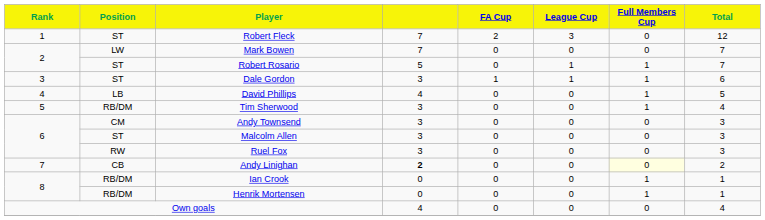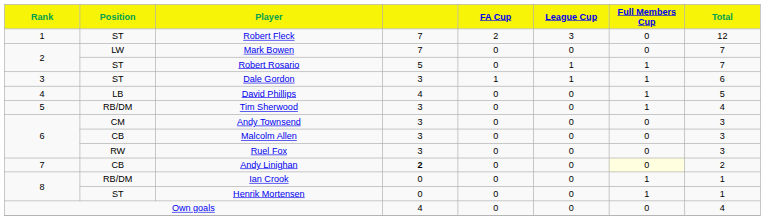Malcolm Allen | Position: ST -> CB
Henrik Mortensen | Position: RB/DM -> ST
